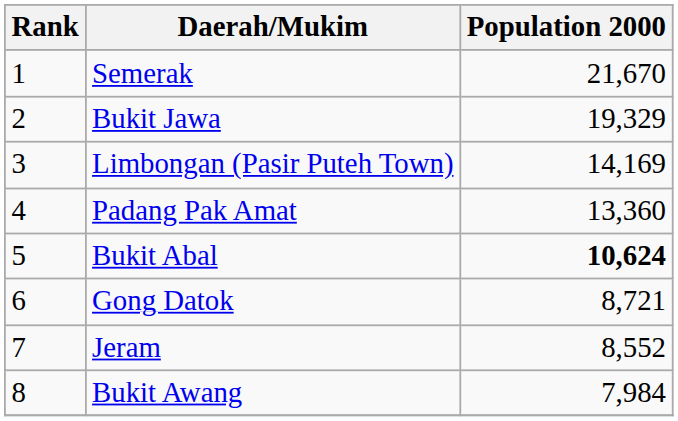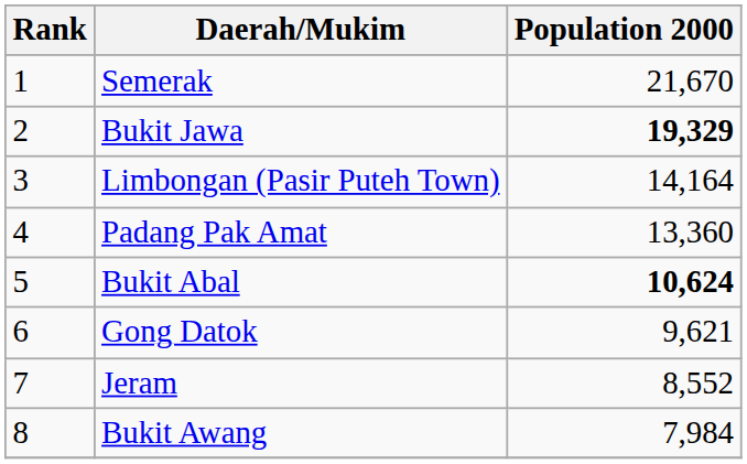Bukit Jawa | Population 2000: normal -> bold
Limbongan (Pasir Puteh Town) | Population 2000: 14,169 -> 14,164
Gong Datok | Population 2000: 8,721 -> 9,621
